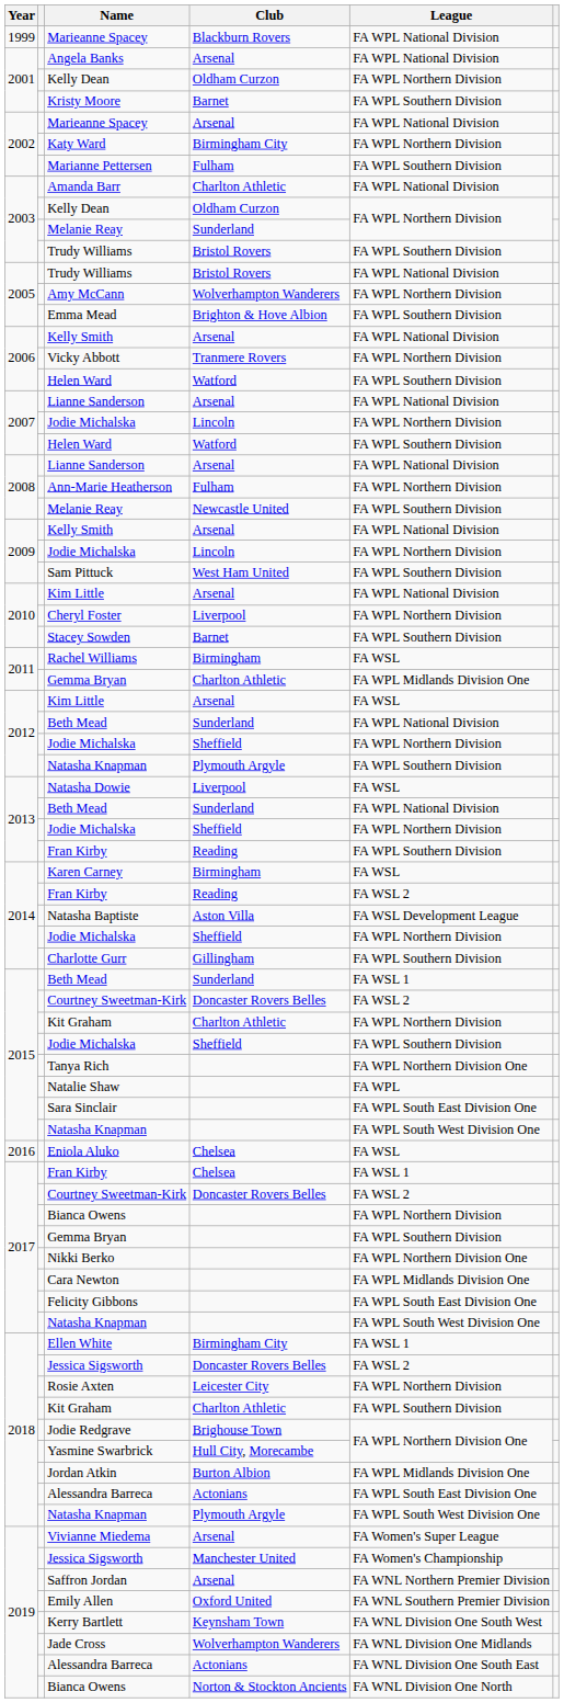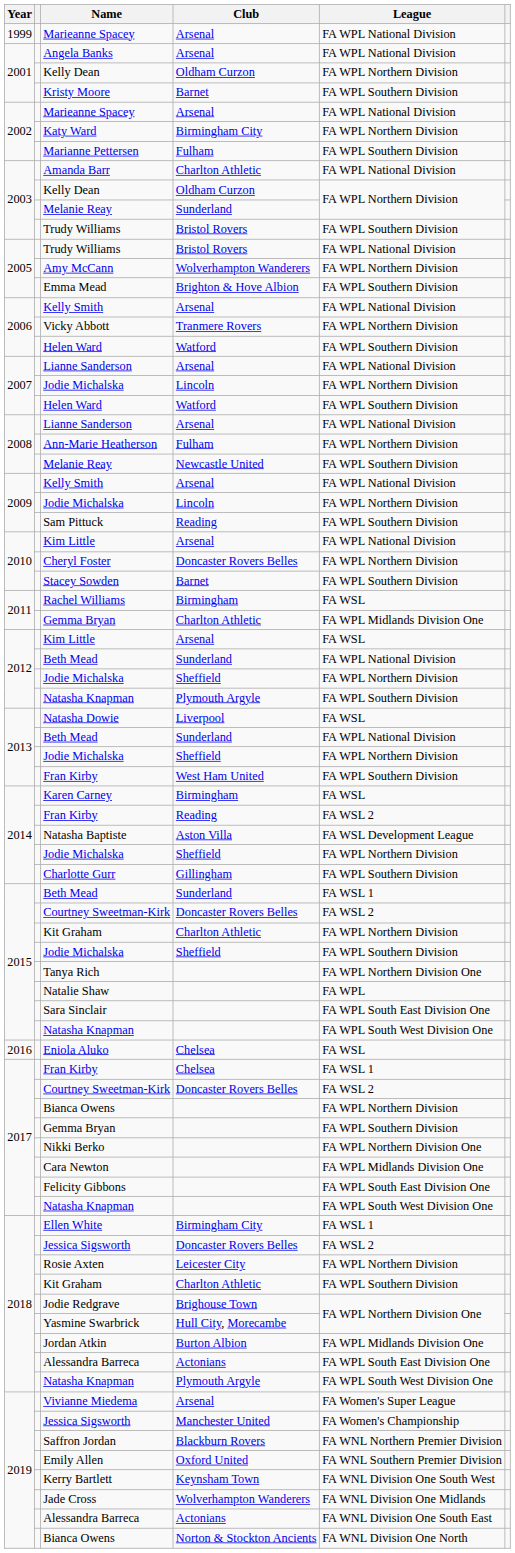1999 / Marieanne Spacey | Club: Blackburn Rovers -> Arsenal
Sam Pittuck | Club: West Ham United -> Reading
Cheryl Foster | Club: Liverpool -> Doncaster Rovers Belles
2013 / Fran Kirby | Club: Reading -> West Ham United
Saffron Jordan | Club: Arsenal -> Blackburn Rovers
